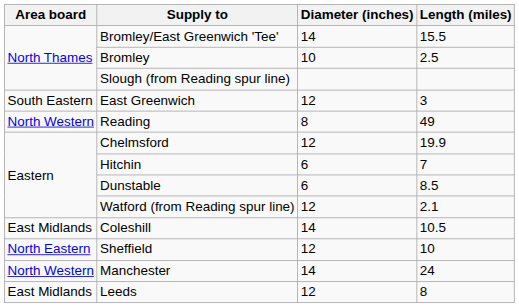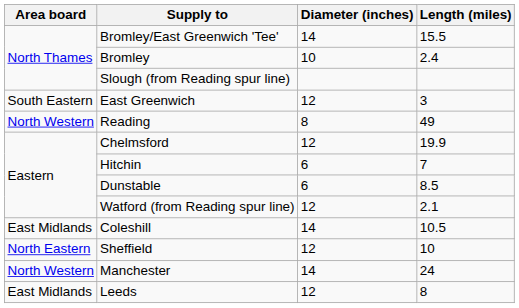Bromley | Length (miles): 2.5 -> 2.4
